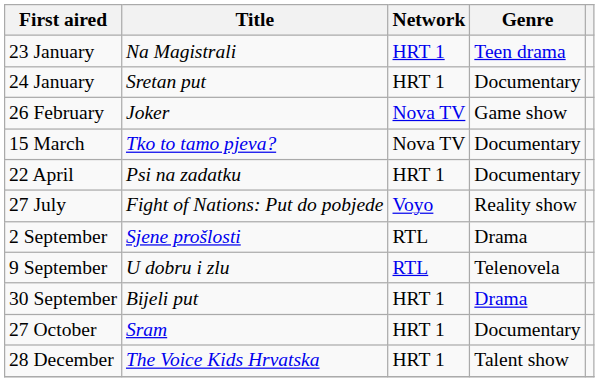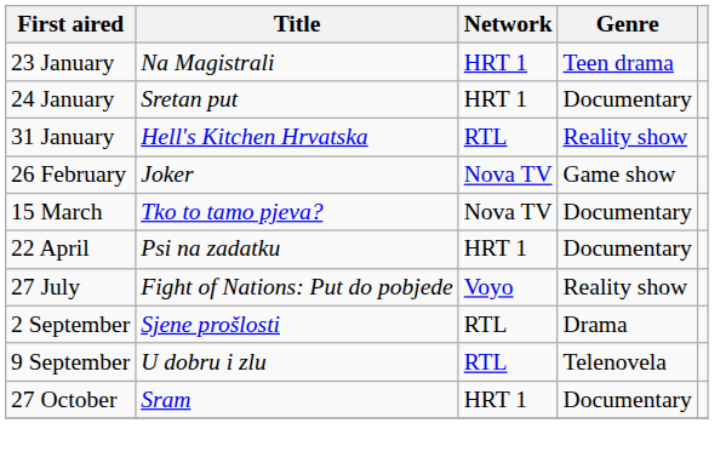+ row: 31 January | Hell's Kitchen Hrvatska | RTL | Reality show
- row: 30 September | Bijeli put | HRT 1 | Drama
- row: 28 December | The Voice Kids Hrvatska | HRT 1 | Talent show
